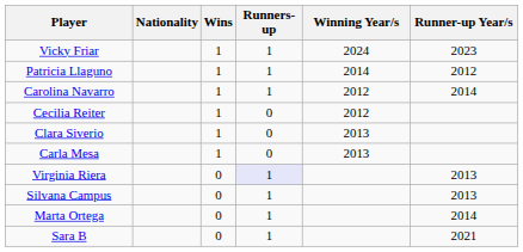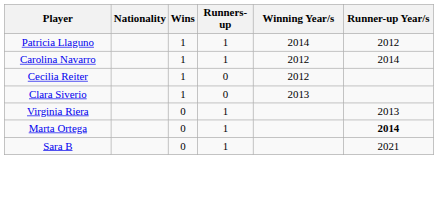- row: Vicky Friar | 1 | 1 | 2024 | 2023
- row: Carla Mesa | 1 | 0 | 2013
Virginia Riera | Runners-up: lavender background -> no background
- row: Silvana Campus | 0 | 1 | 2013
Marta Ortega | Runner-up Year/s: normal -> bold
